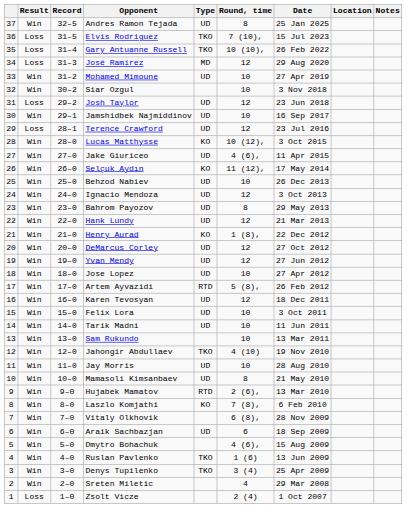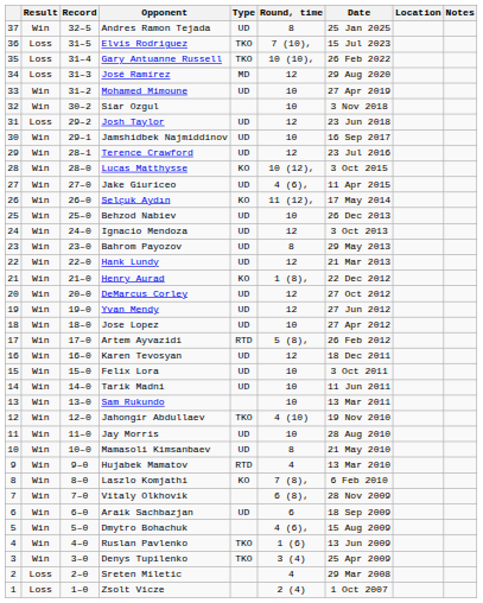Terence Crawford | Result: Loss -> Win
Hujabek Mamatov | Round, time: 2 (6), -> 4
Sreten Miletic | Result: Win -> Loss
